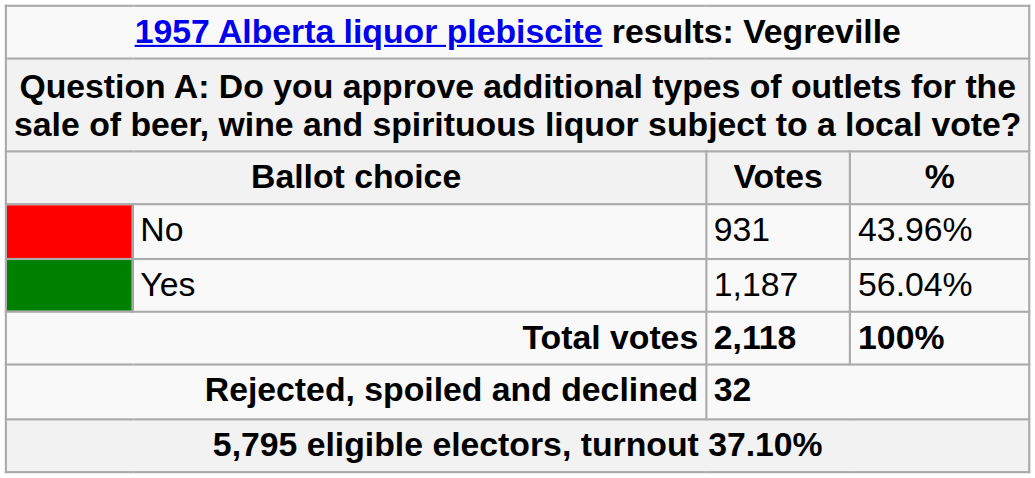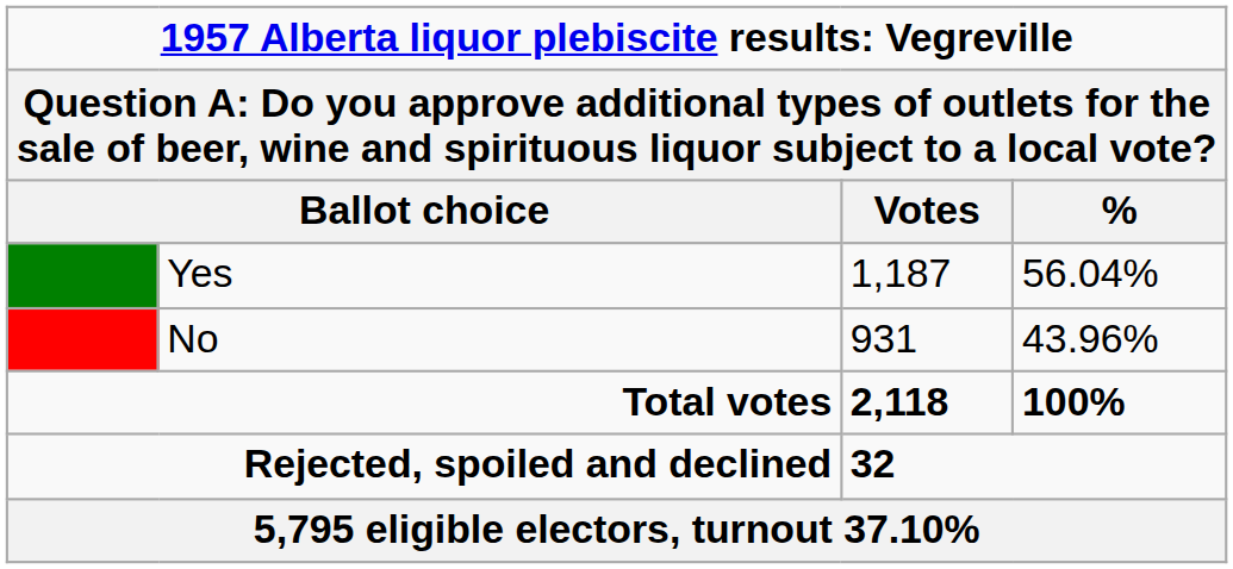rows swapped: Yes <-> No
